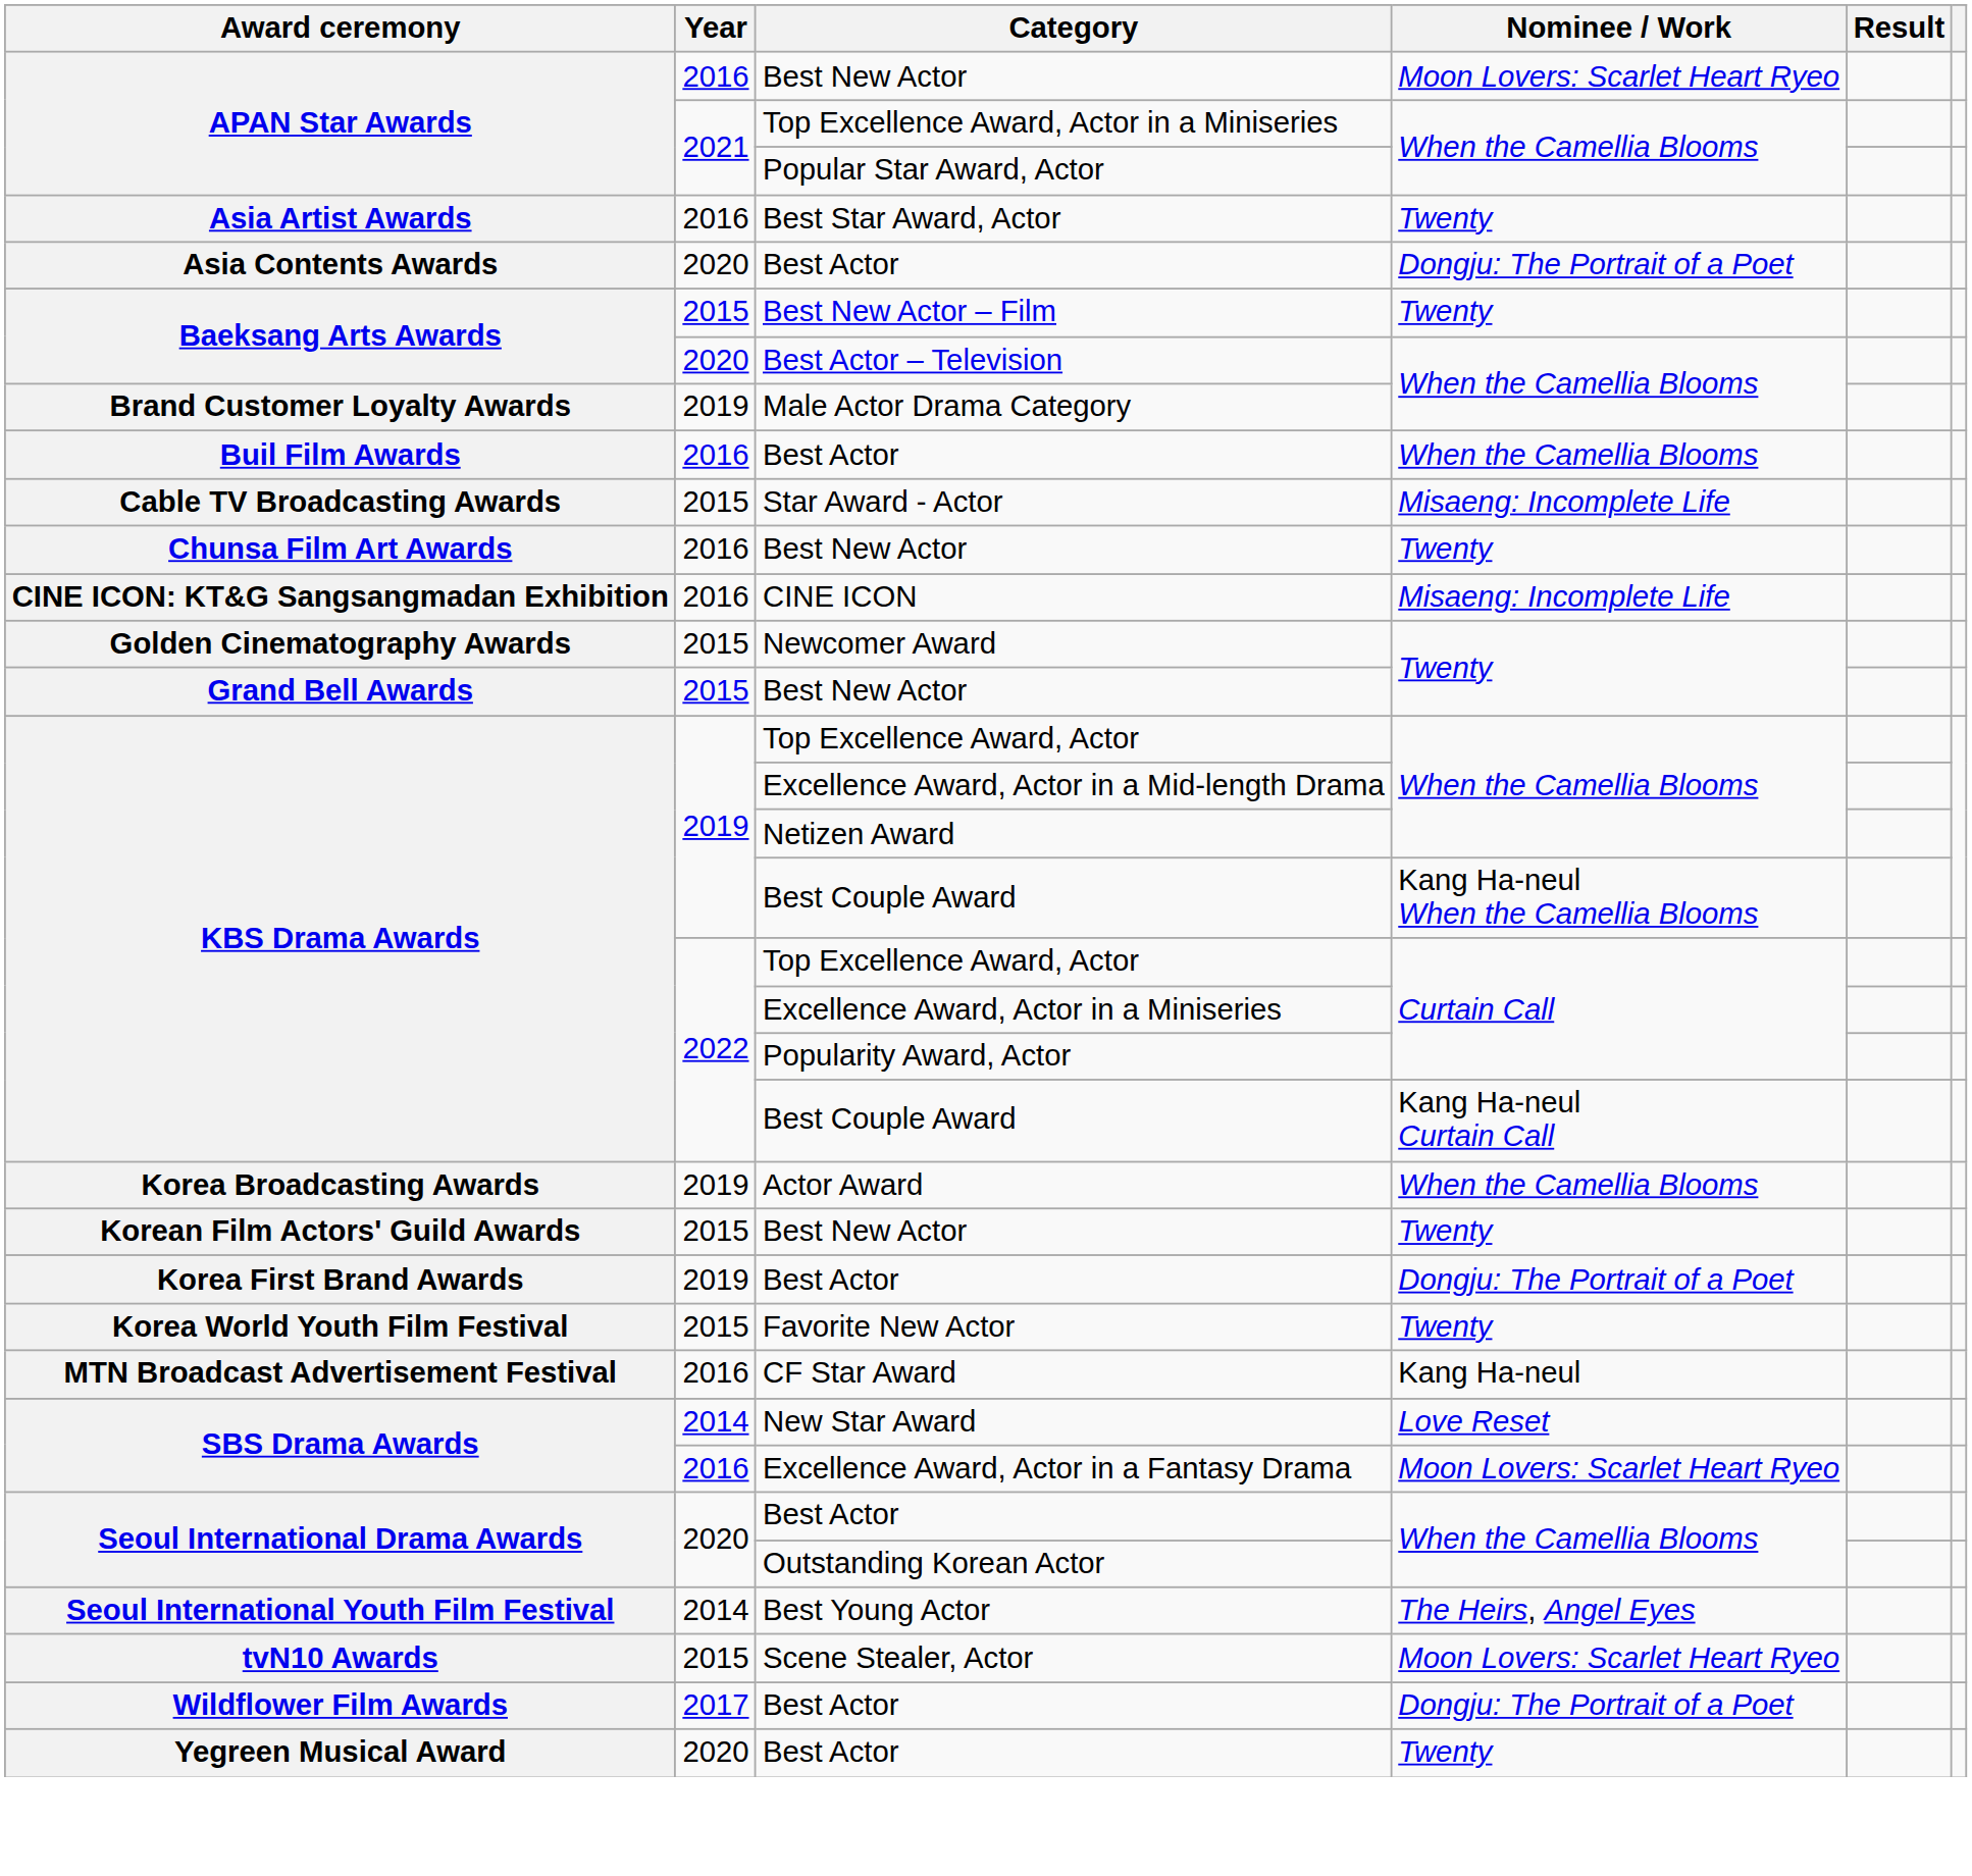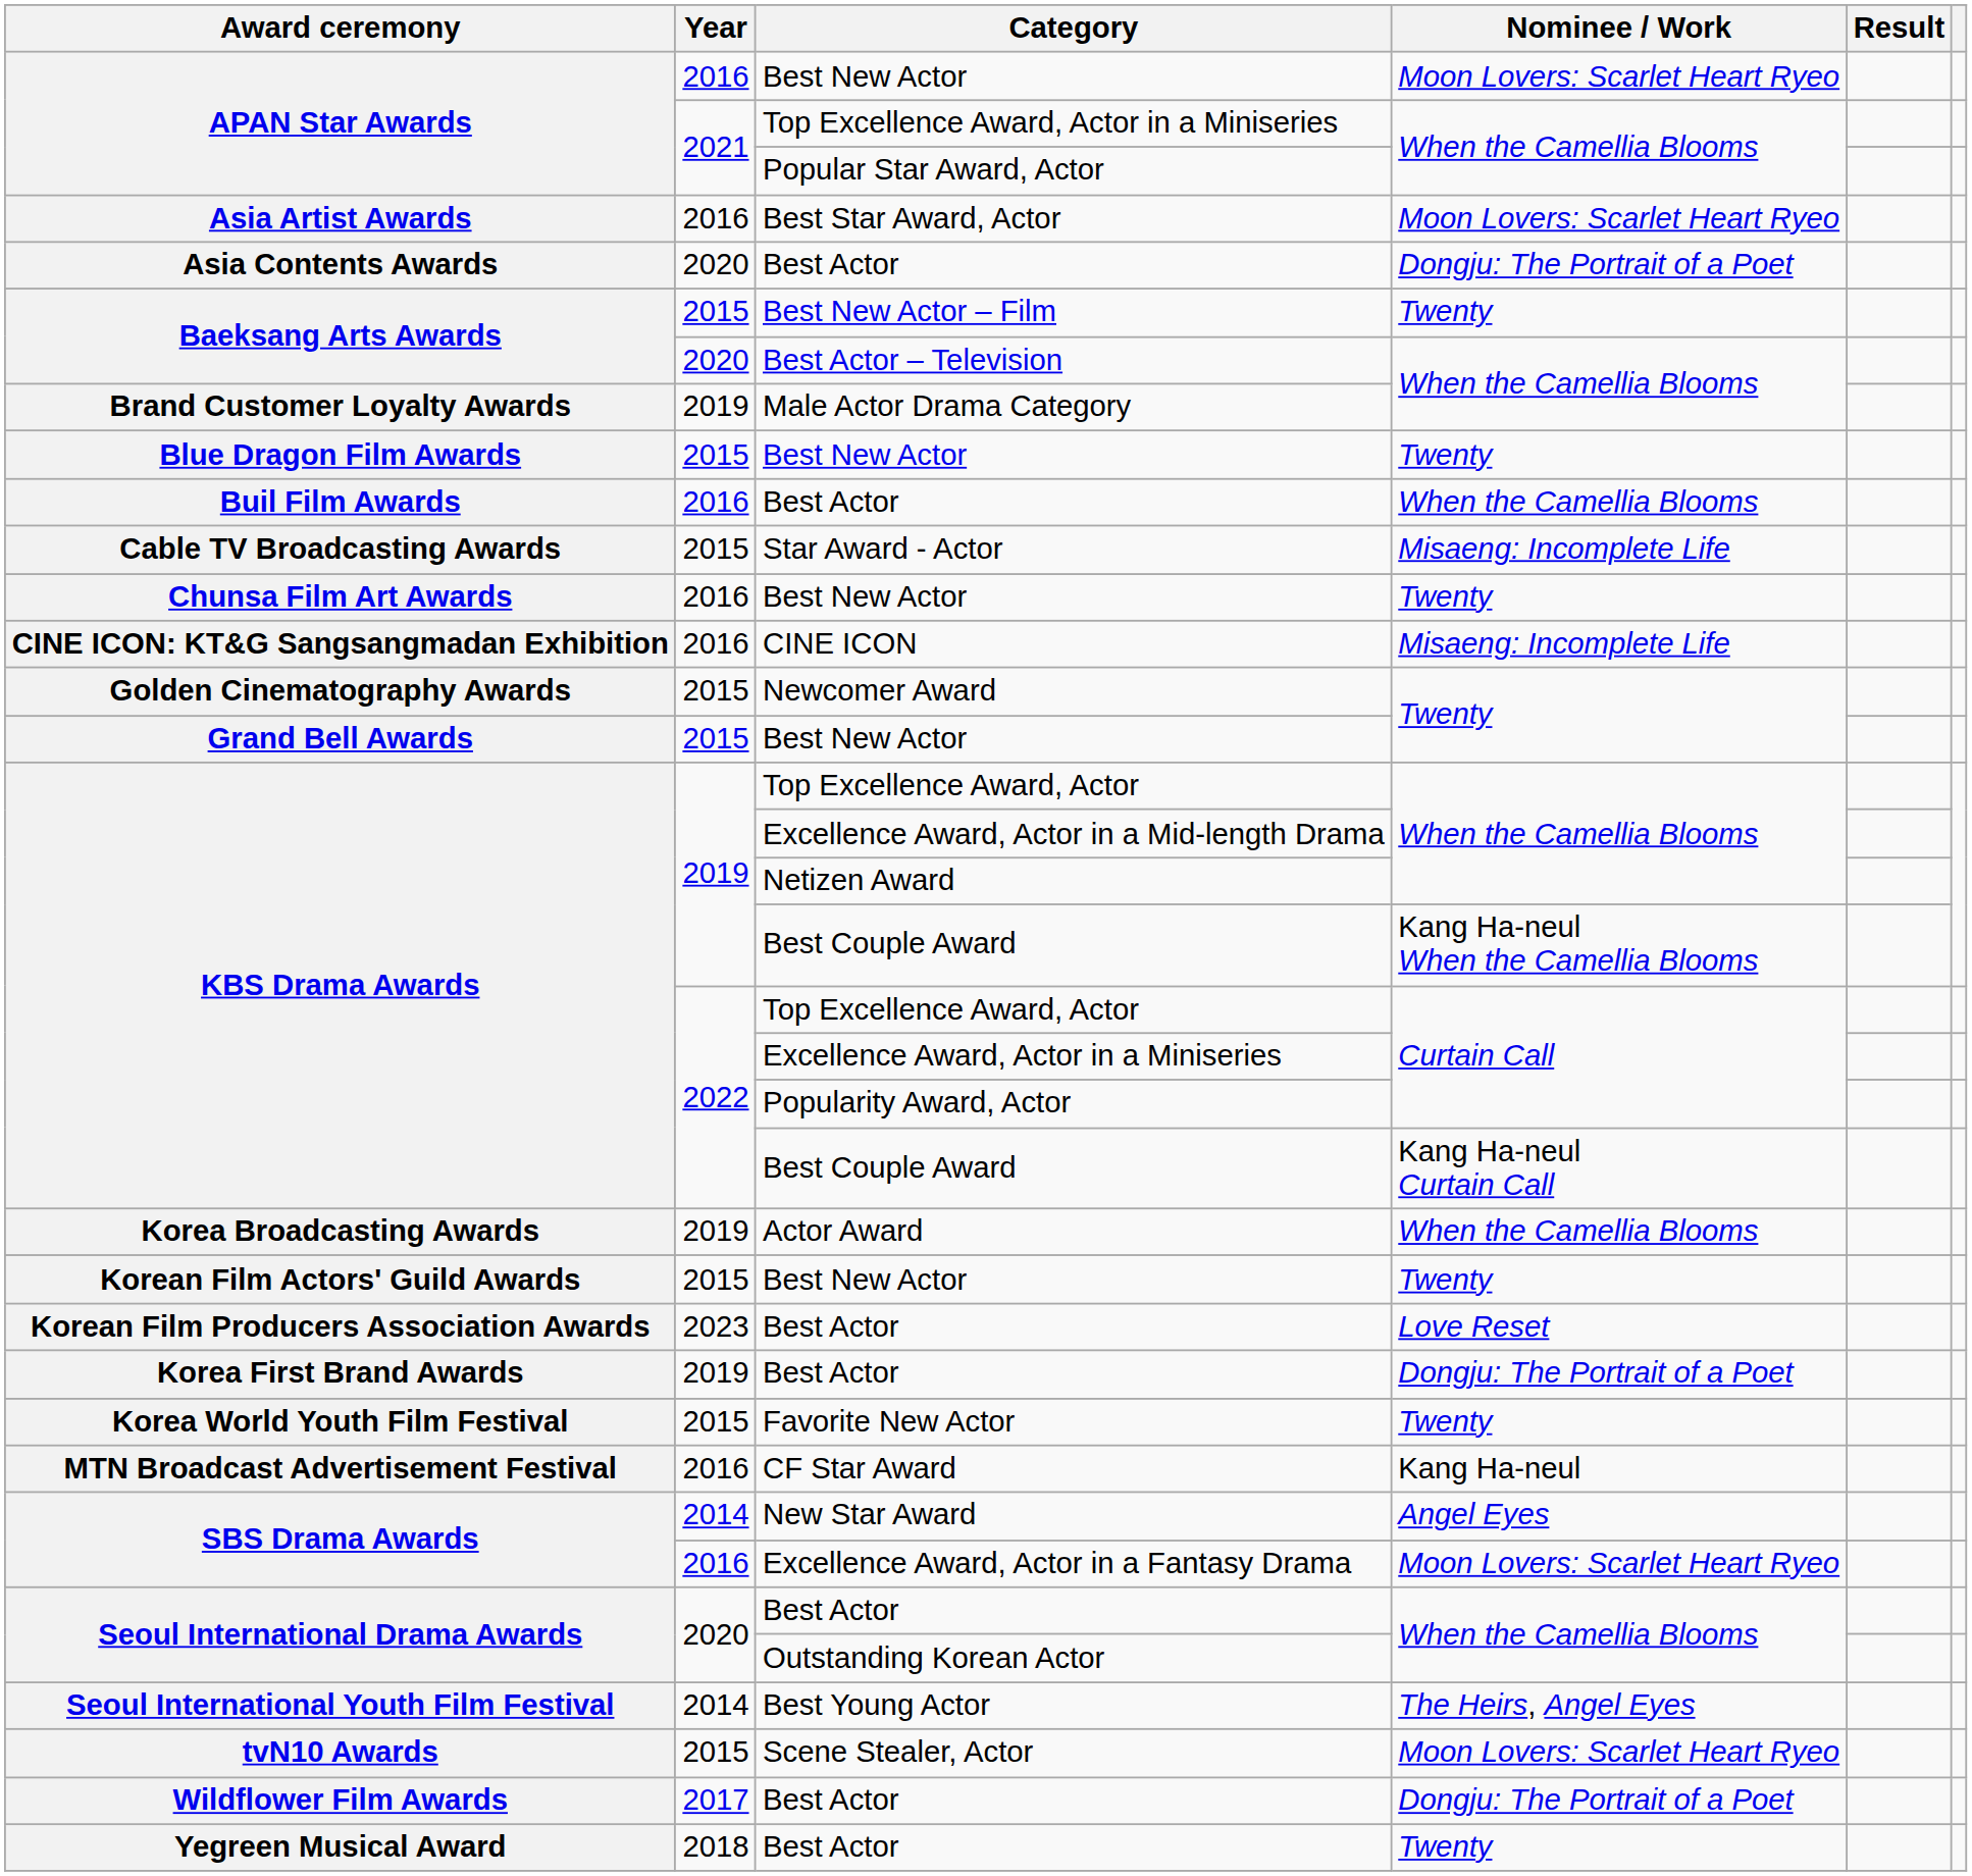Asia Artist Awards | Nominee / Work: Twenty -> Moon Lovers: Scarlet Heart Ryeo
+ row: Blue Dragon Film Awards | 2015 | Best New Actor | Twenty
+ row: Korean Film Producers Association Awards | 2023 | Best Actor | Love Reset
SBS Drama Awards / New Star Award | Nominee / Work: Love Reset -> Angel Eyes
Yegreen Musical Award | Year: 2020 -> 2018
